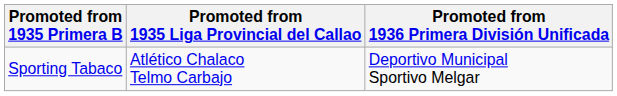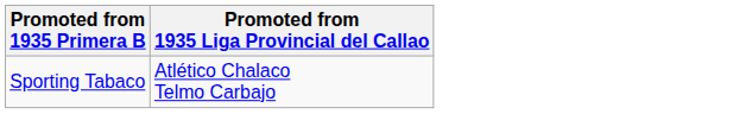- column: Promoted from 1936 Primera División Unificada | Deportivo Municipal Sportivo Melgar
